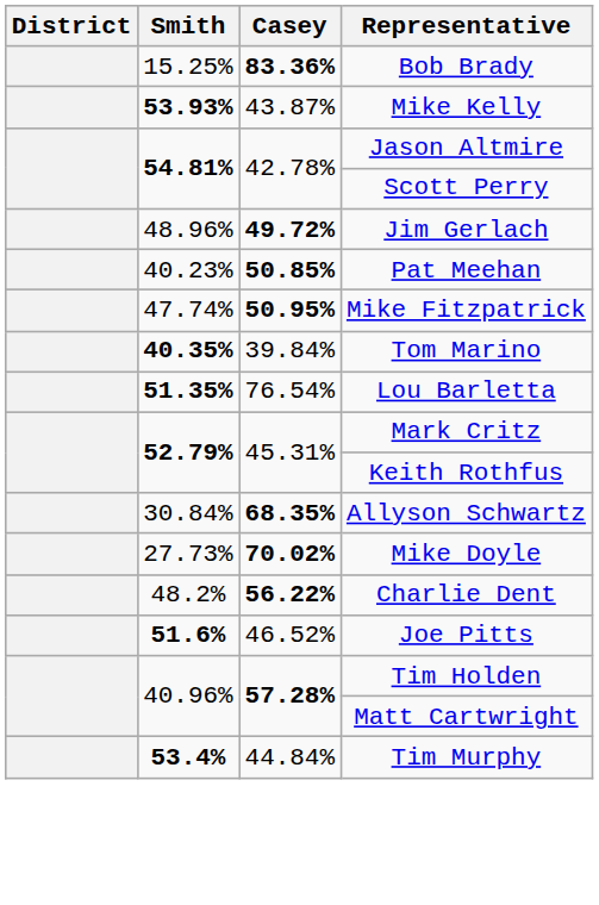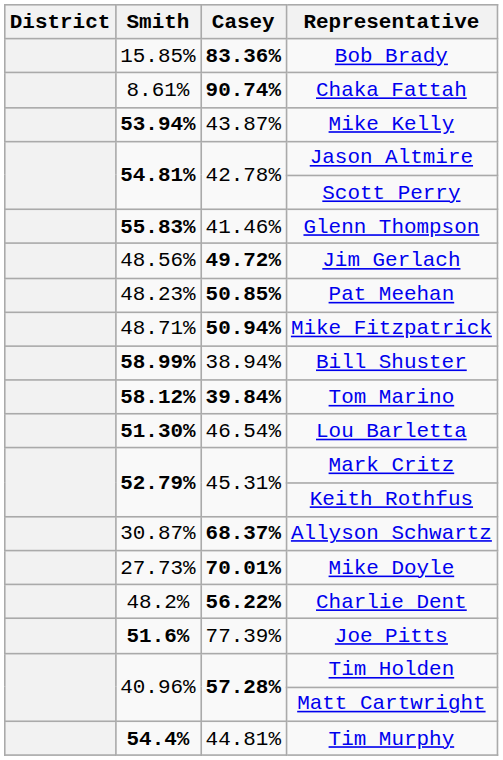Bob Brady | Smith: 15.25% -> 15.85%
+ row: 8.61% | 90.74% | Chaka Fattah
Mike Kelly | Smith: 53.93% -> 53.94%
+ row: 55.83% | 41.46% | Glenn Thompson
Jim Gerlach | Smith: 48.96% -> 48.56%
Pat Meehan | Smith: 40.23% -> 48.23%
Mike Fitzpatrick | Smith: 47.74% -> 48.71%
Mike Fitzpatrick | Casey: 50.95% -> 50.94%
+ row: 58.99% | 38.94% | Bill Shuster
Tom Marino | Smith: 40.35% -> 58.12%
Tom Marino | Casey: normal -> bold
Lou Barletta | Smith: 51.35% -> 51.30%
Lou Barletta | Casey: 76.54% -> 46.54%
Allyson Schwartz | Smith: 30.84% -> 30.87%
Allyson Schwartz | Casey: 68.35% -> 68.37%
Mike Doyle | Casey: 70.02% -> 70.01%
Joe Pitts | Casey: 46.52% -> 77.39%
Tim Murphy | Smith: 53.4% -> 54.4%
Tim Murphy | Casey: 44.84% -> 44.81%
